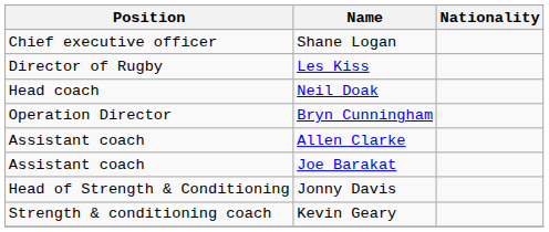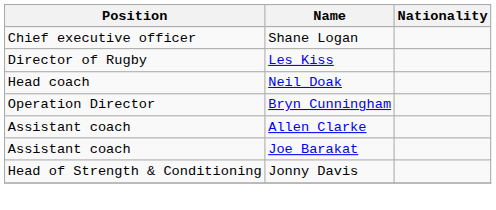- row: Strength & conditioning coach | Kevin Geary
